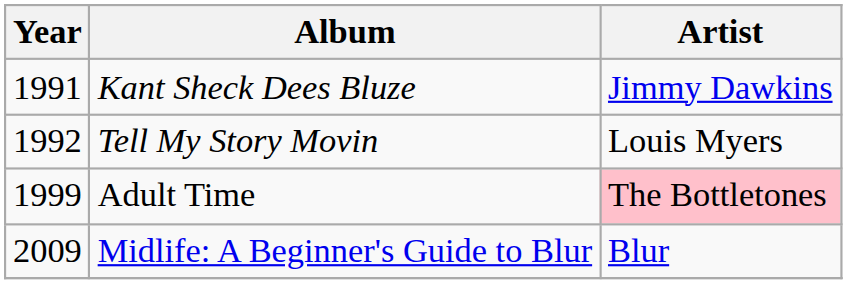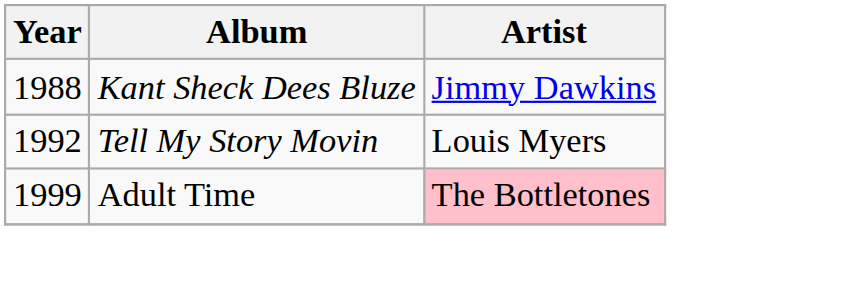Kant Sheck Dees Bluze | Year: 1991 -> 1988
- row: 2009 | Midlife: A Beginner's Guide to Blur | Blur
